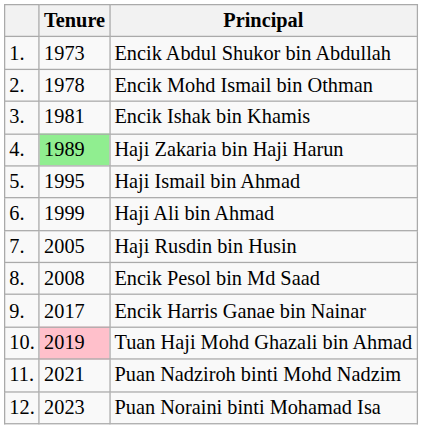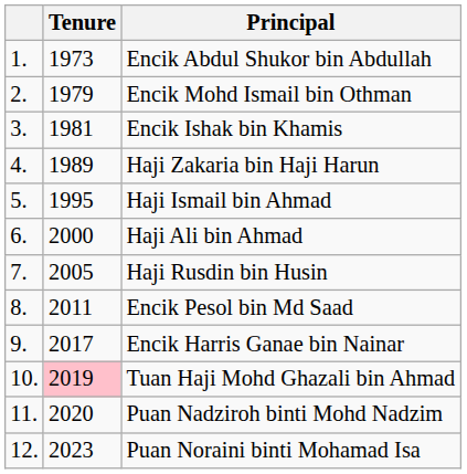Encik Mohd Ismail bin Othman | Tenure: 1978 -> 1979
Haji Zakaria bin Haji Harun | Tenure: lightgreen background -> no background
Haji Ali bin Ahmad | Tenure: 1999 -> 2000
Encik Pesol bin Md Saad | Tenure: 2008 -> 2011
Puan Nadziroh binti Mohd Nadzim | Tenure: 2021 -> 2020
